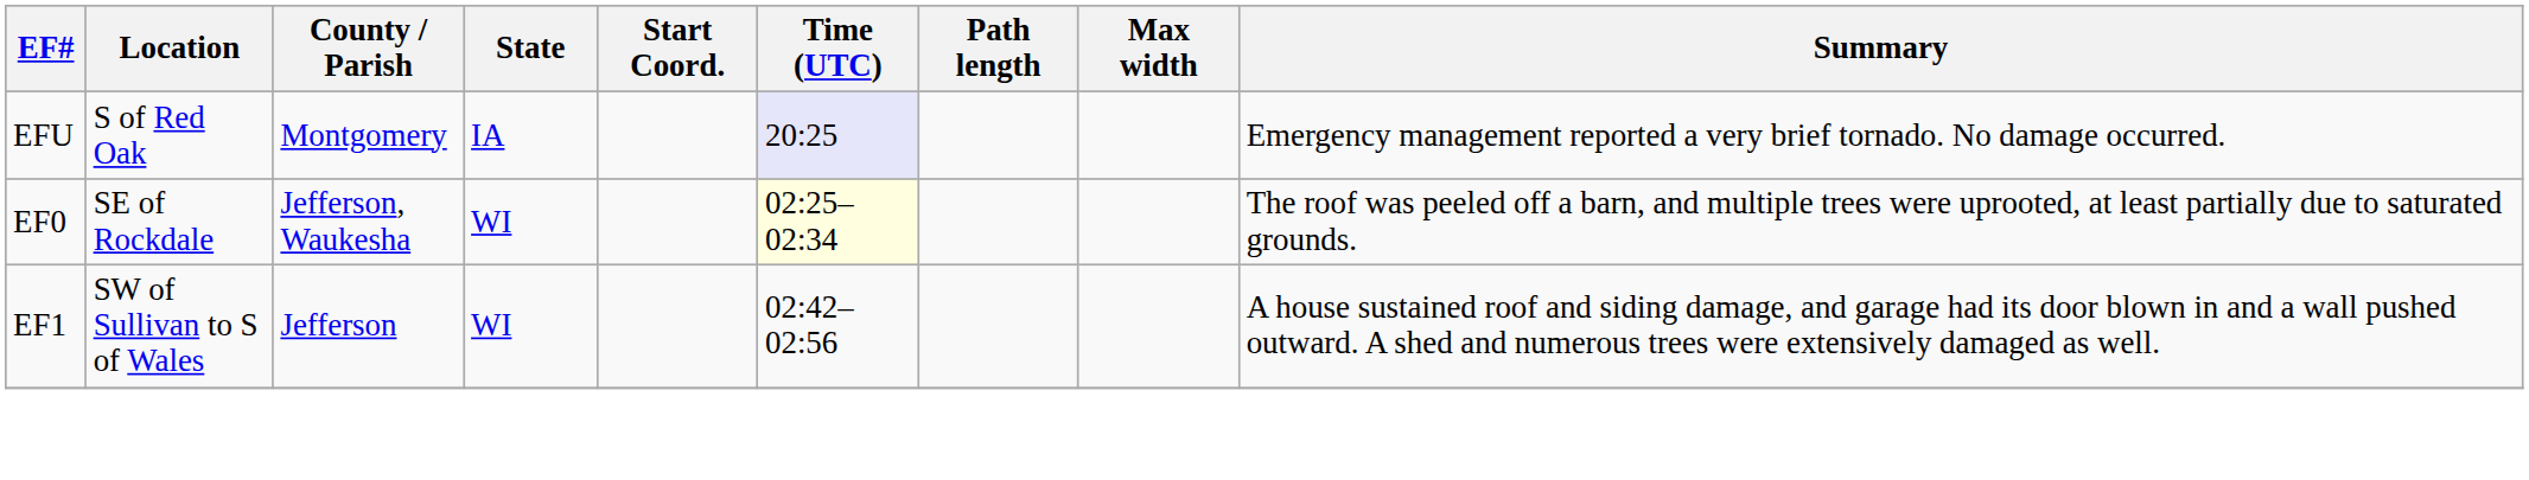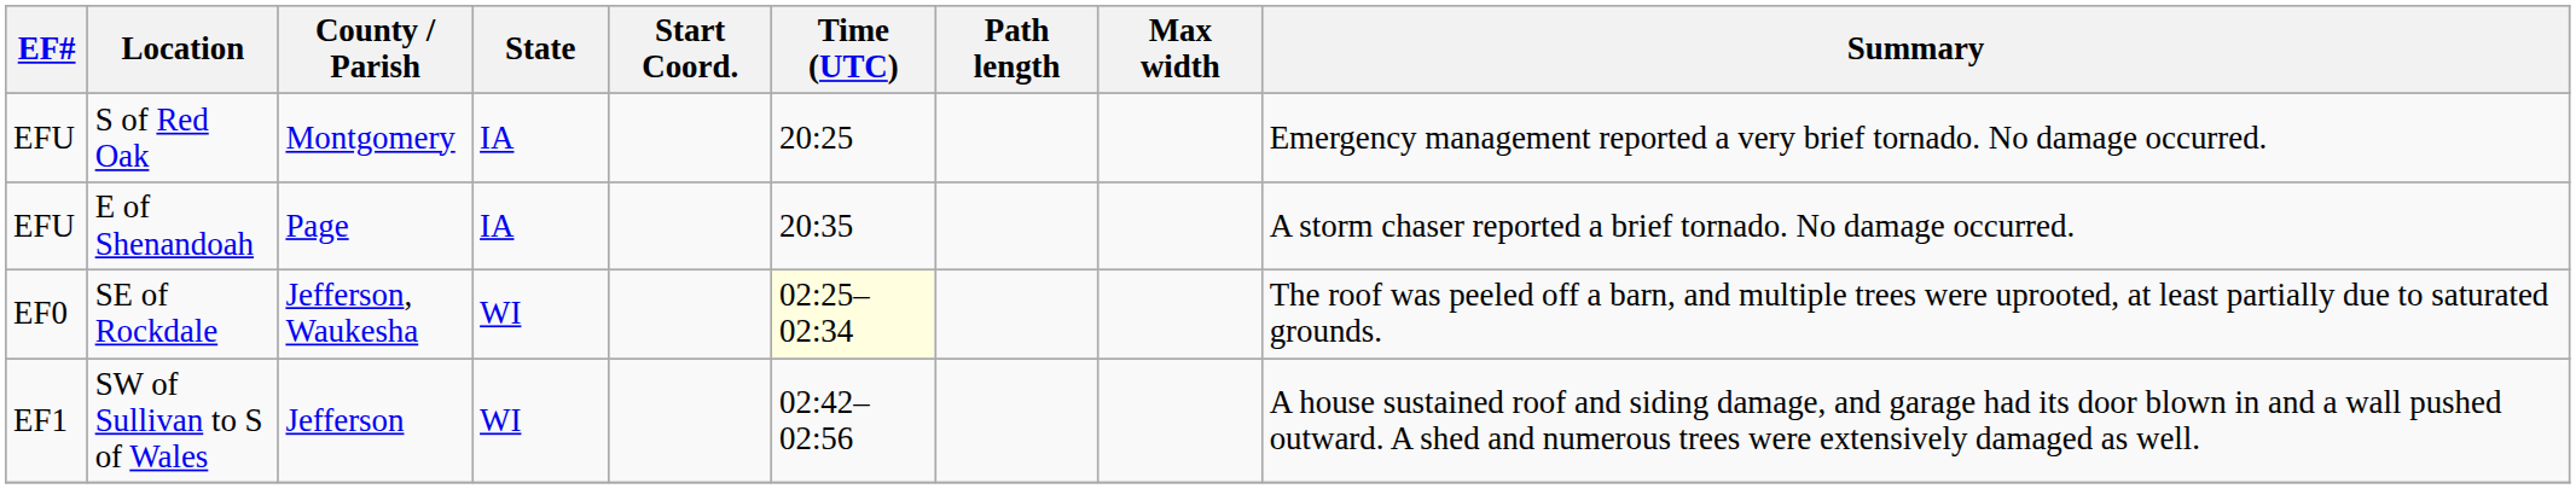S of Red Oak | Time (UTC): lavender background -> no background
+ row: EFU | E of Shenandoah | Page | IA | 20:35 | A storm chaser reported a brief tornado. No damage occurred.
